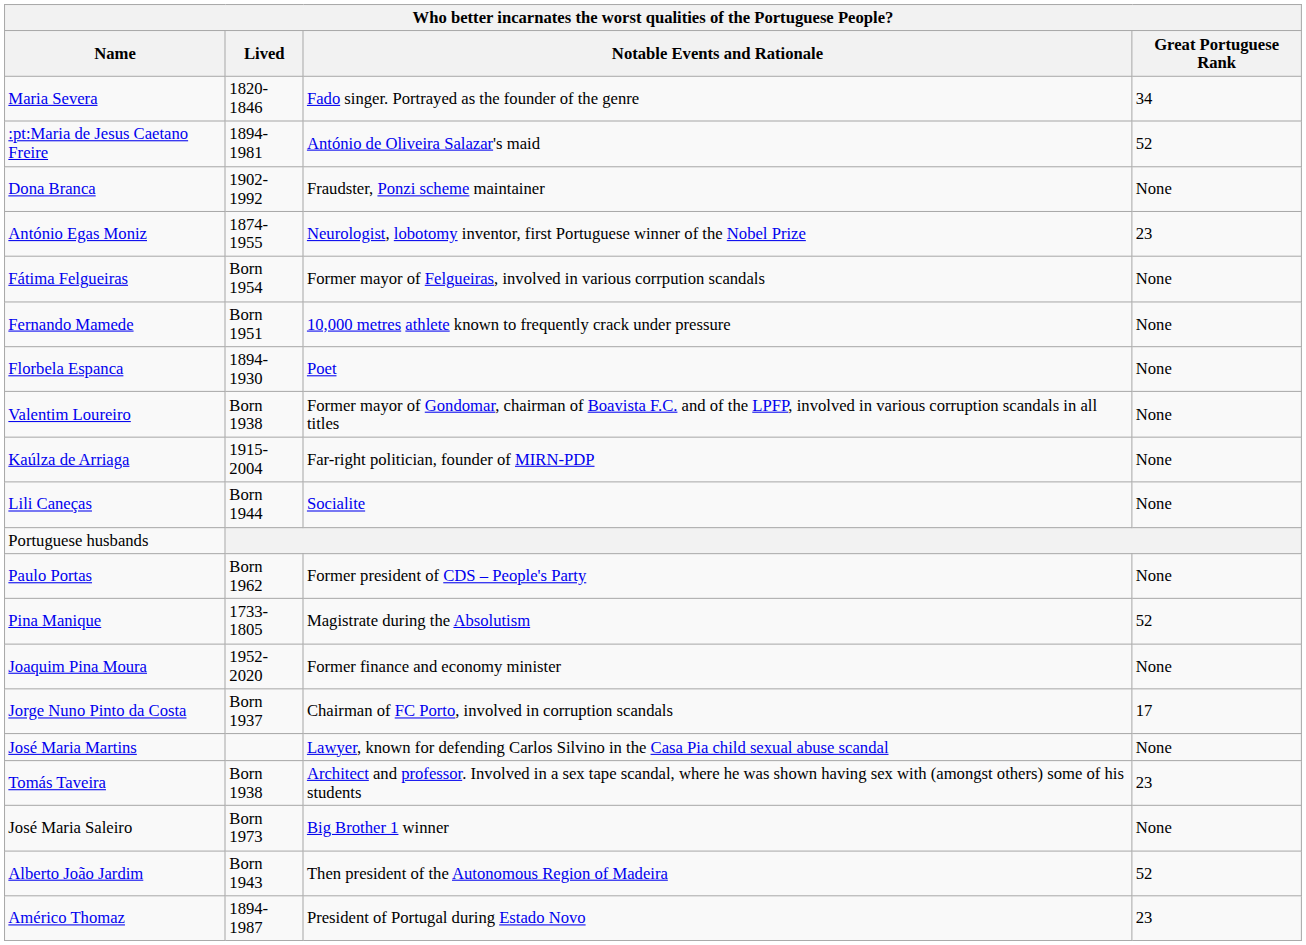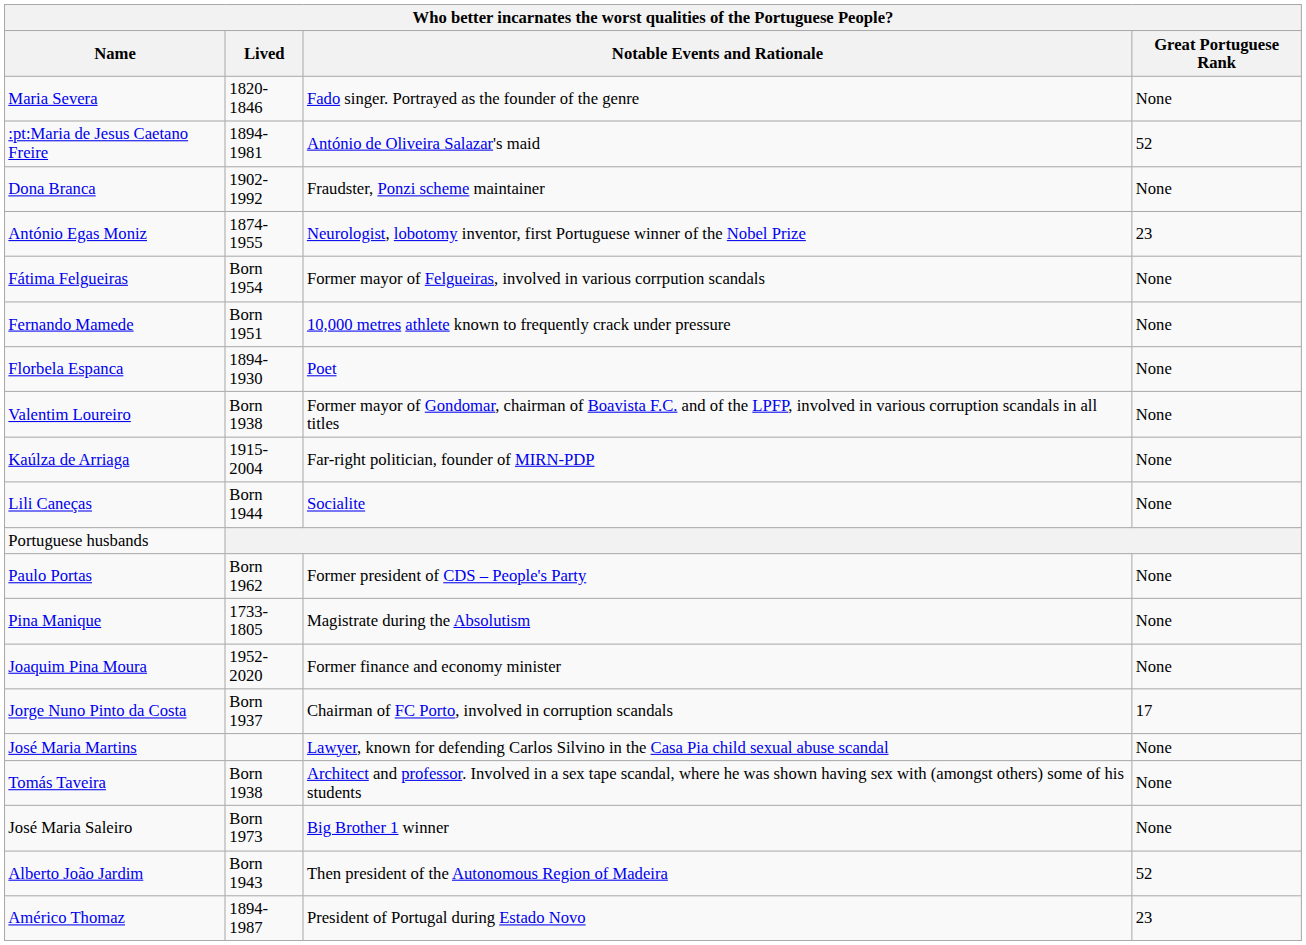Maria Severa | Great Portuguese Rank: 34 -> None
Pina Manique | Great Portuguese Rank: 52 -> None
Tomás Taveira | Great Portuguese Rank: 23 -> None
